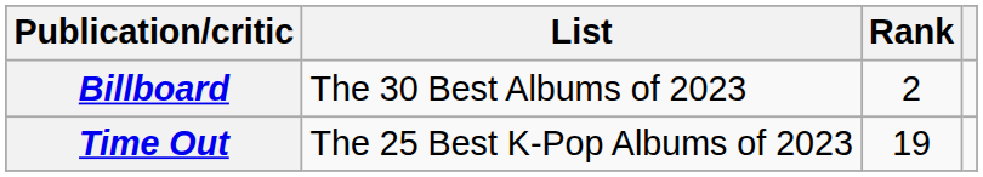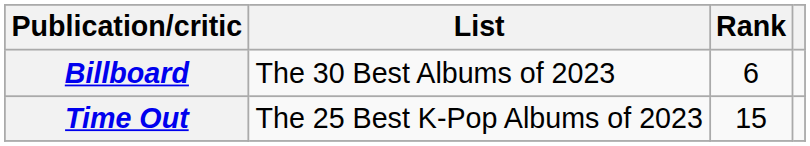Billboard | Rank: 2 -> 6
Time Out | Rank: 19 -> 15
